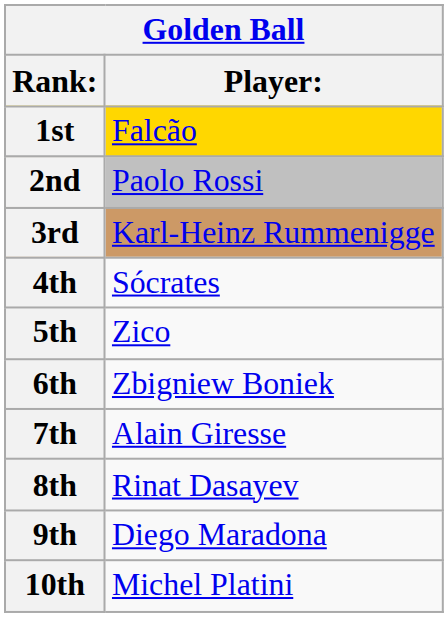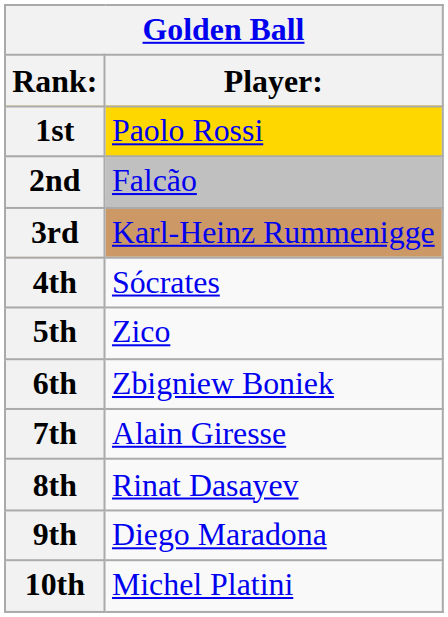1st | Player:: Falcão -> Paolo Rossi
2nd | Player:: Paolo Rossi -> Falcão
